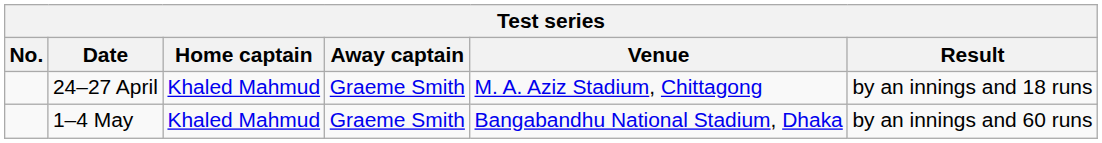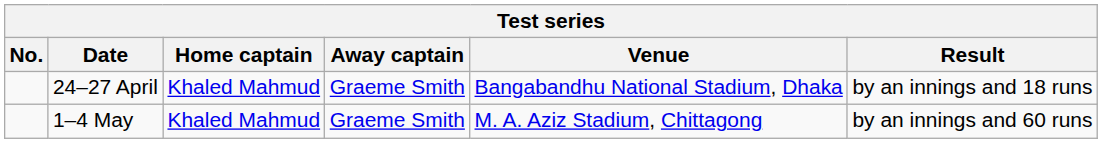24–27 April | Venue: M. A. Aziz Stadium, Chittagong -> Bangabandhu National Stadium, Dhaka
1–4 May | Venue: Bangabandhu National Stadium, Dhaka -> M. A. Aziz Stadium, Chittagong
